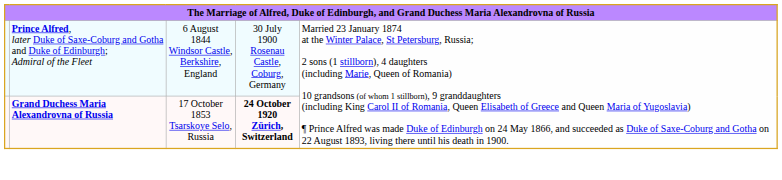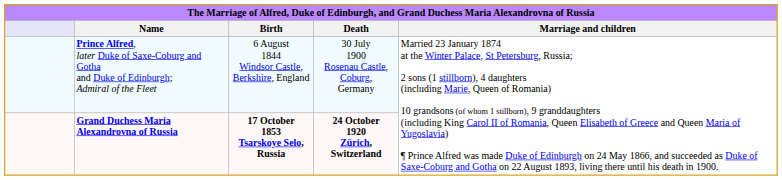+ row: Name | Birth | Death | Marriage and children
Grand Duchess Maria Alexandrovna of Russia | column 3: normal -> bold
